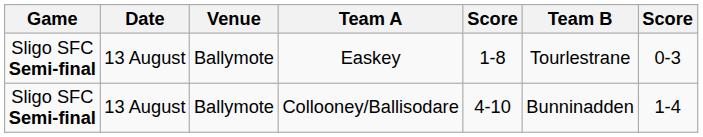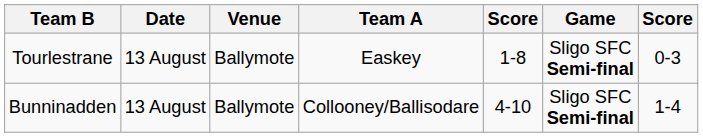columns swapped: Game <-> Team B
